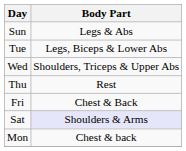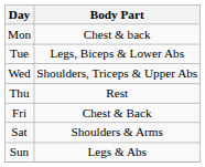rows swapped: Mon <-> Sun
Sat | Body Part: lavender background -> no background
